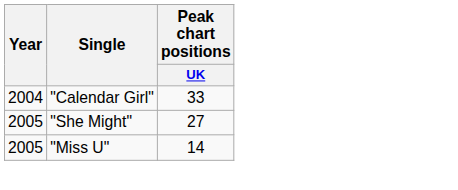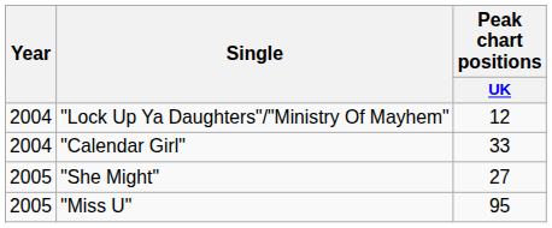+ row: 2004 | "Lock Up Ya Daughters"/"Ministry Of Mayhem" | 12
"Miss U" | Peak chart positions / UK: 14 -> 95
